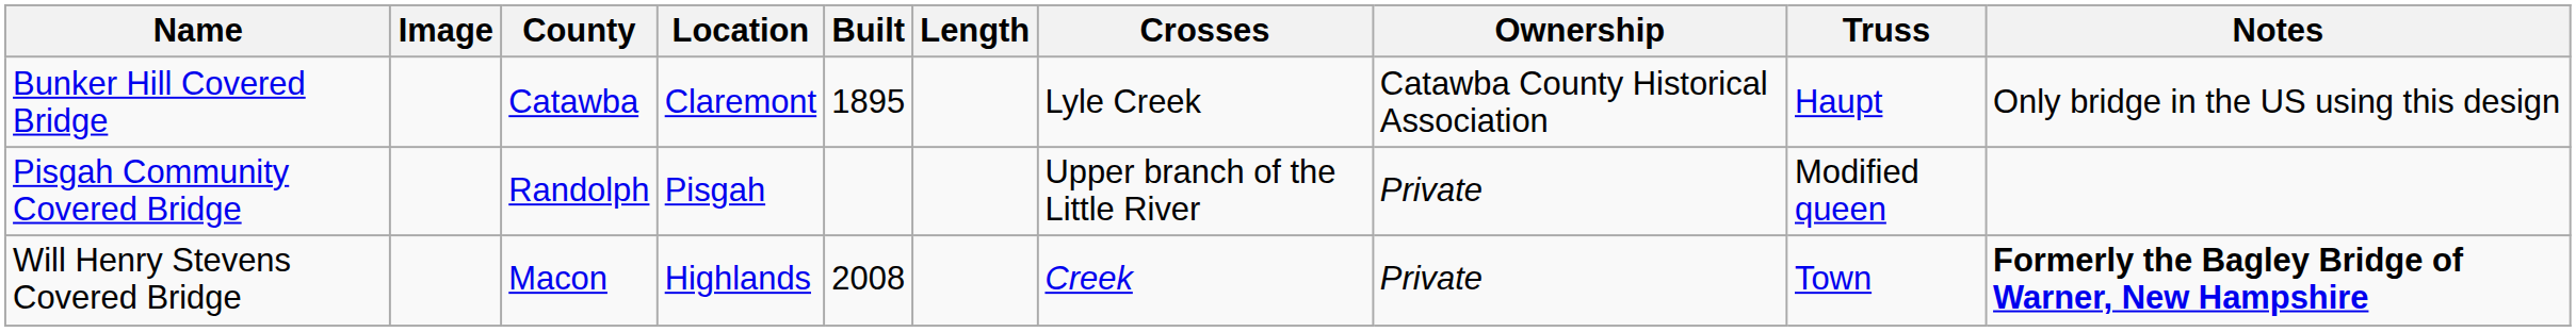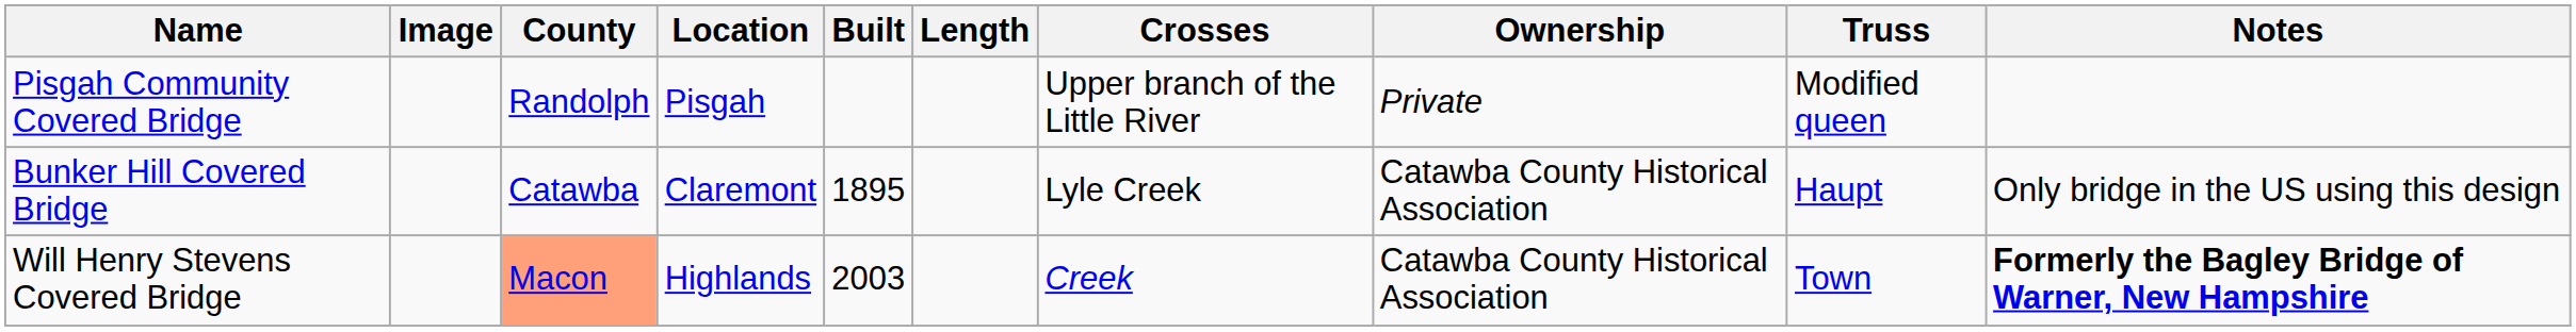rows swapped: Bunker Hill Covered Bridge <-> Pisgah Community Covered Bridge
Will Henry Stevens Covered Bridge | County: no background -> lightsalmon background
Will Henry Stevens Covered Bridge | Built: 2008 -> 2003
Will Henry Stevens Covered Bridge | Ownership: Private -> Catawba County Historical Association
